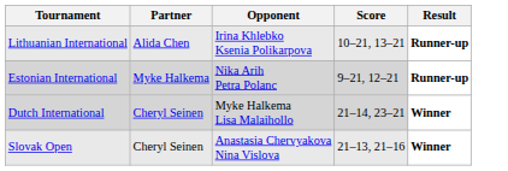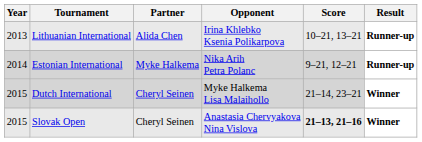+ column: Year | 2013 | 2014 | 2015 | 2015
Slovak Open | Score: normal -> bold
